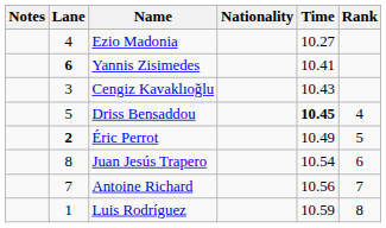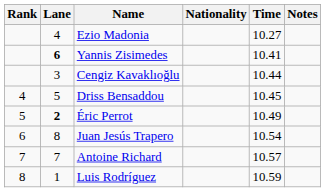columns swapped: Rank <-> Notes
Cengiz Kavaklıoğlu | Time: 10.43 -> 10.44
Driss Bensaddou | Time: bold -> normal
Antoine Richard | Time: 10.56 -> 10.57
